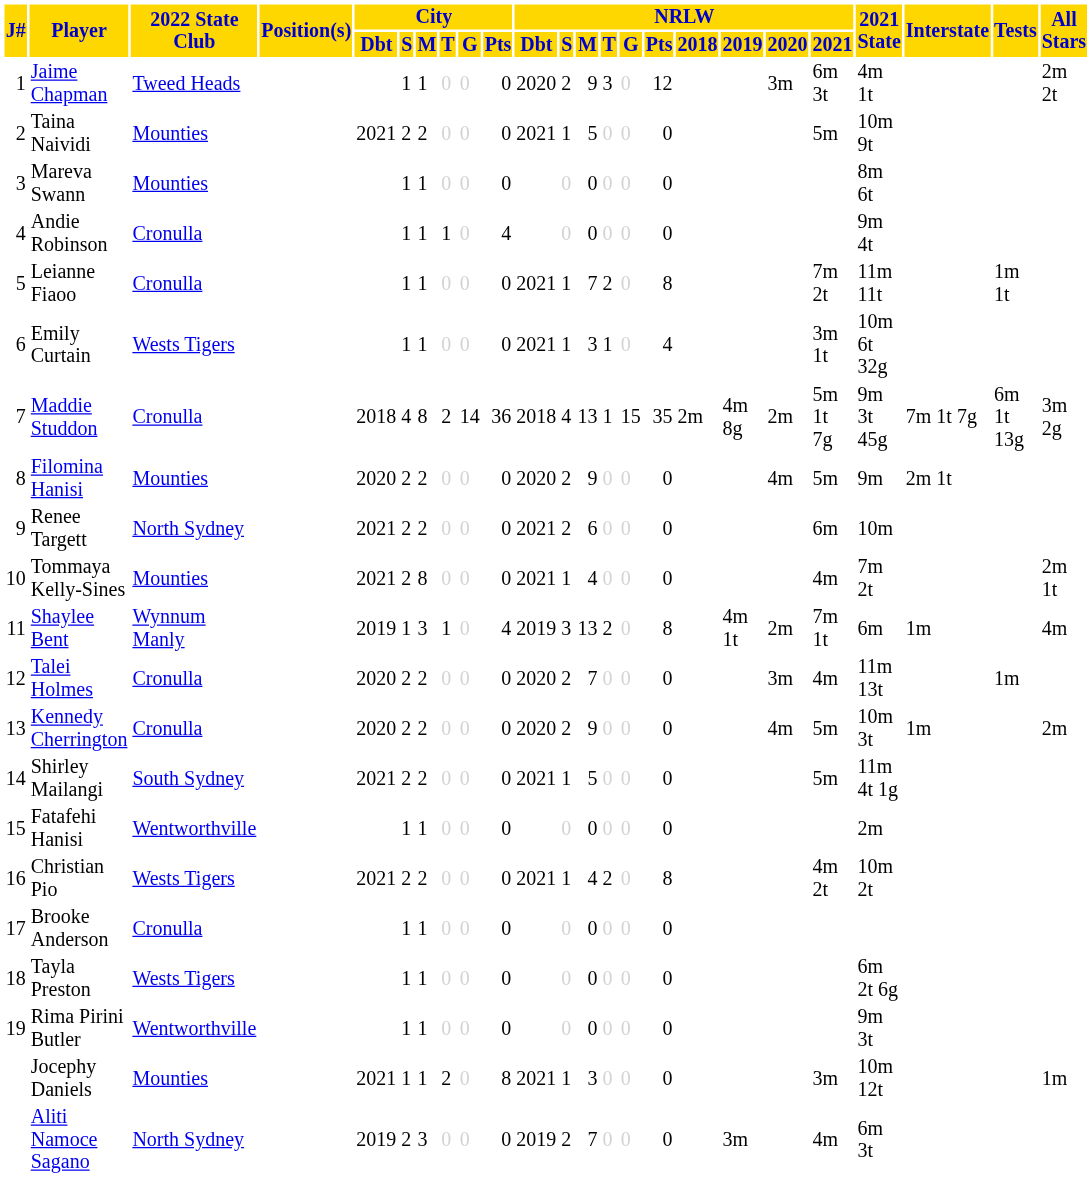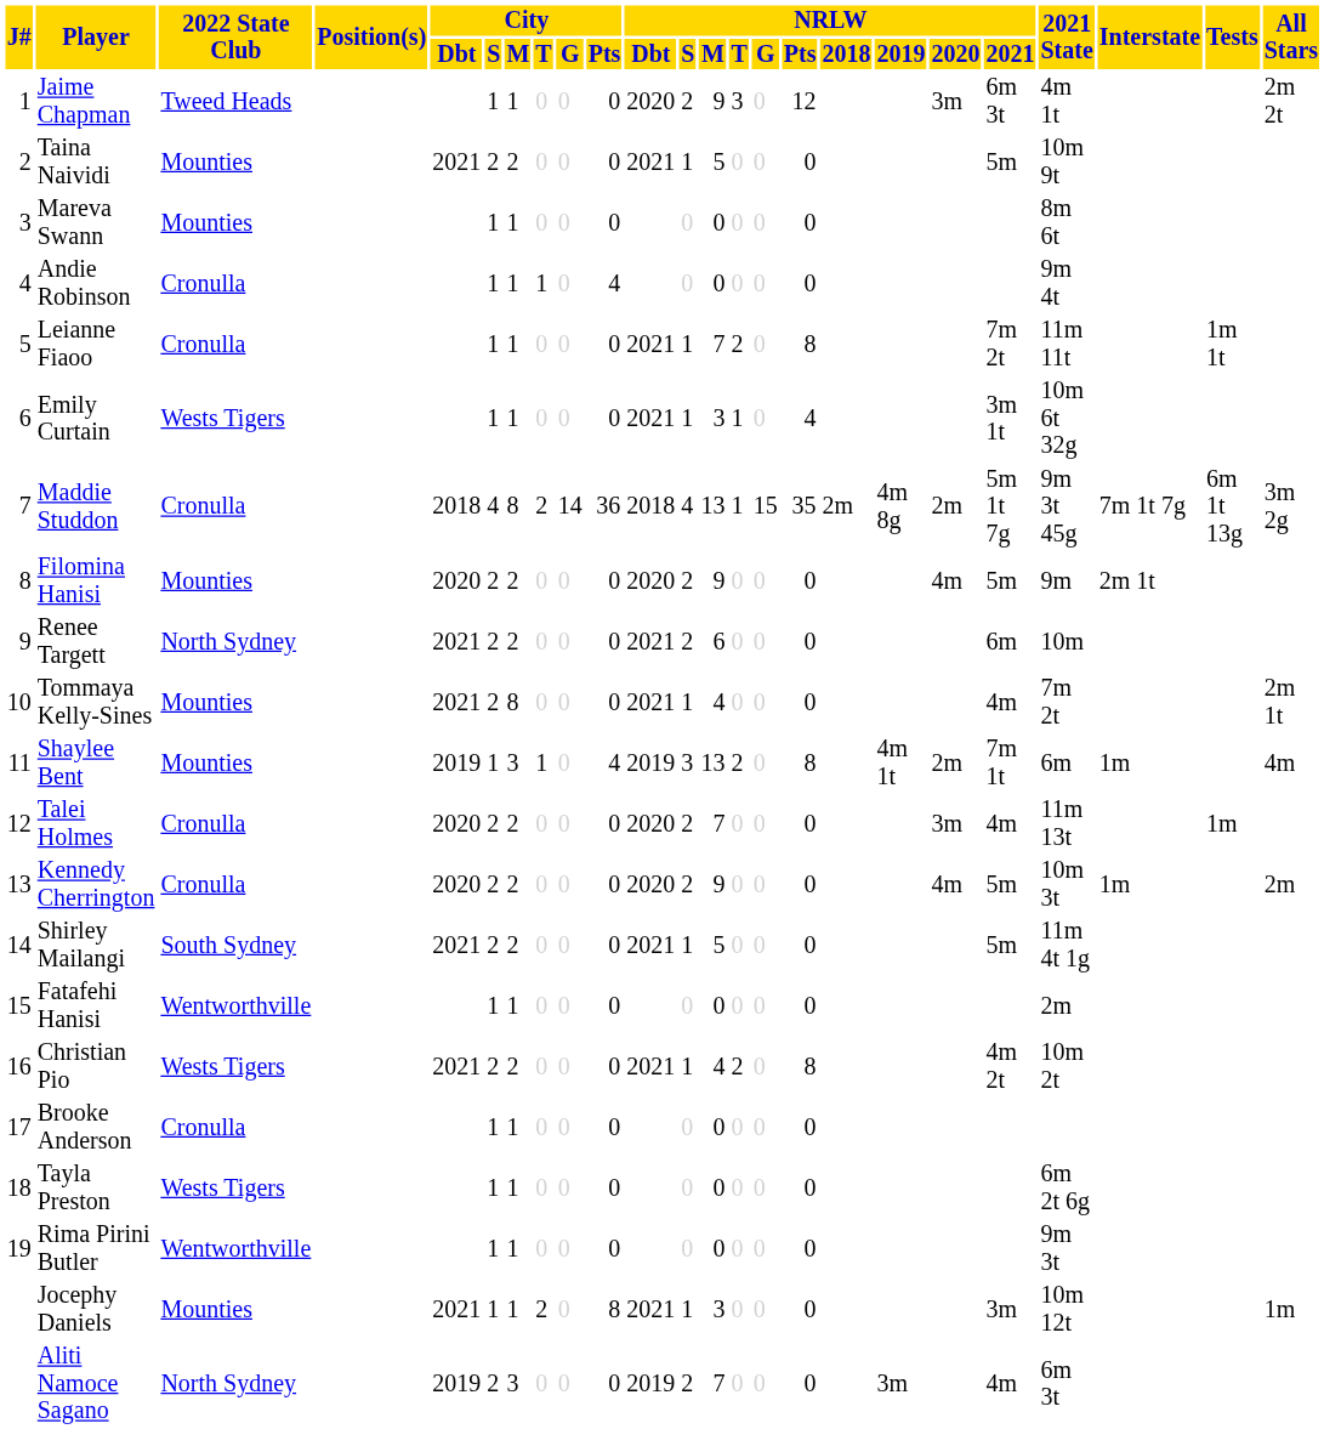Shaylee Bent | 2022 State Club: Wynnum Manly -> Mounties
